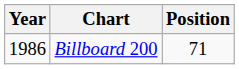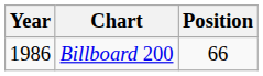Billboard 200 | Position: 71 -> 66
